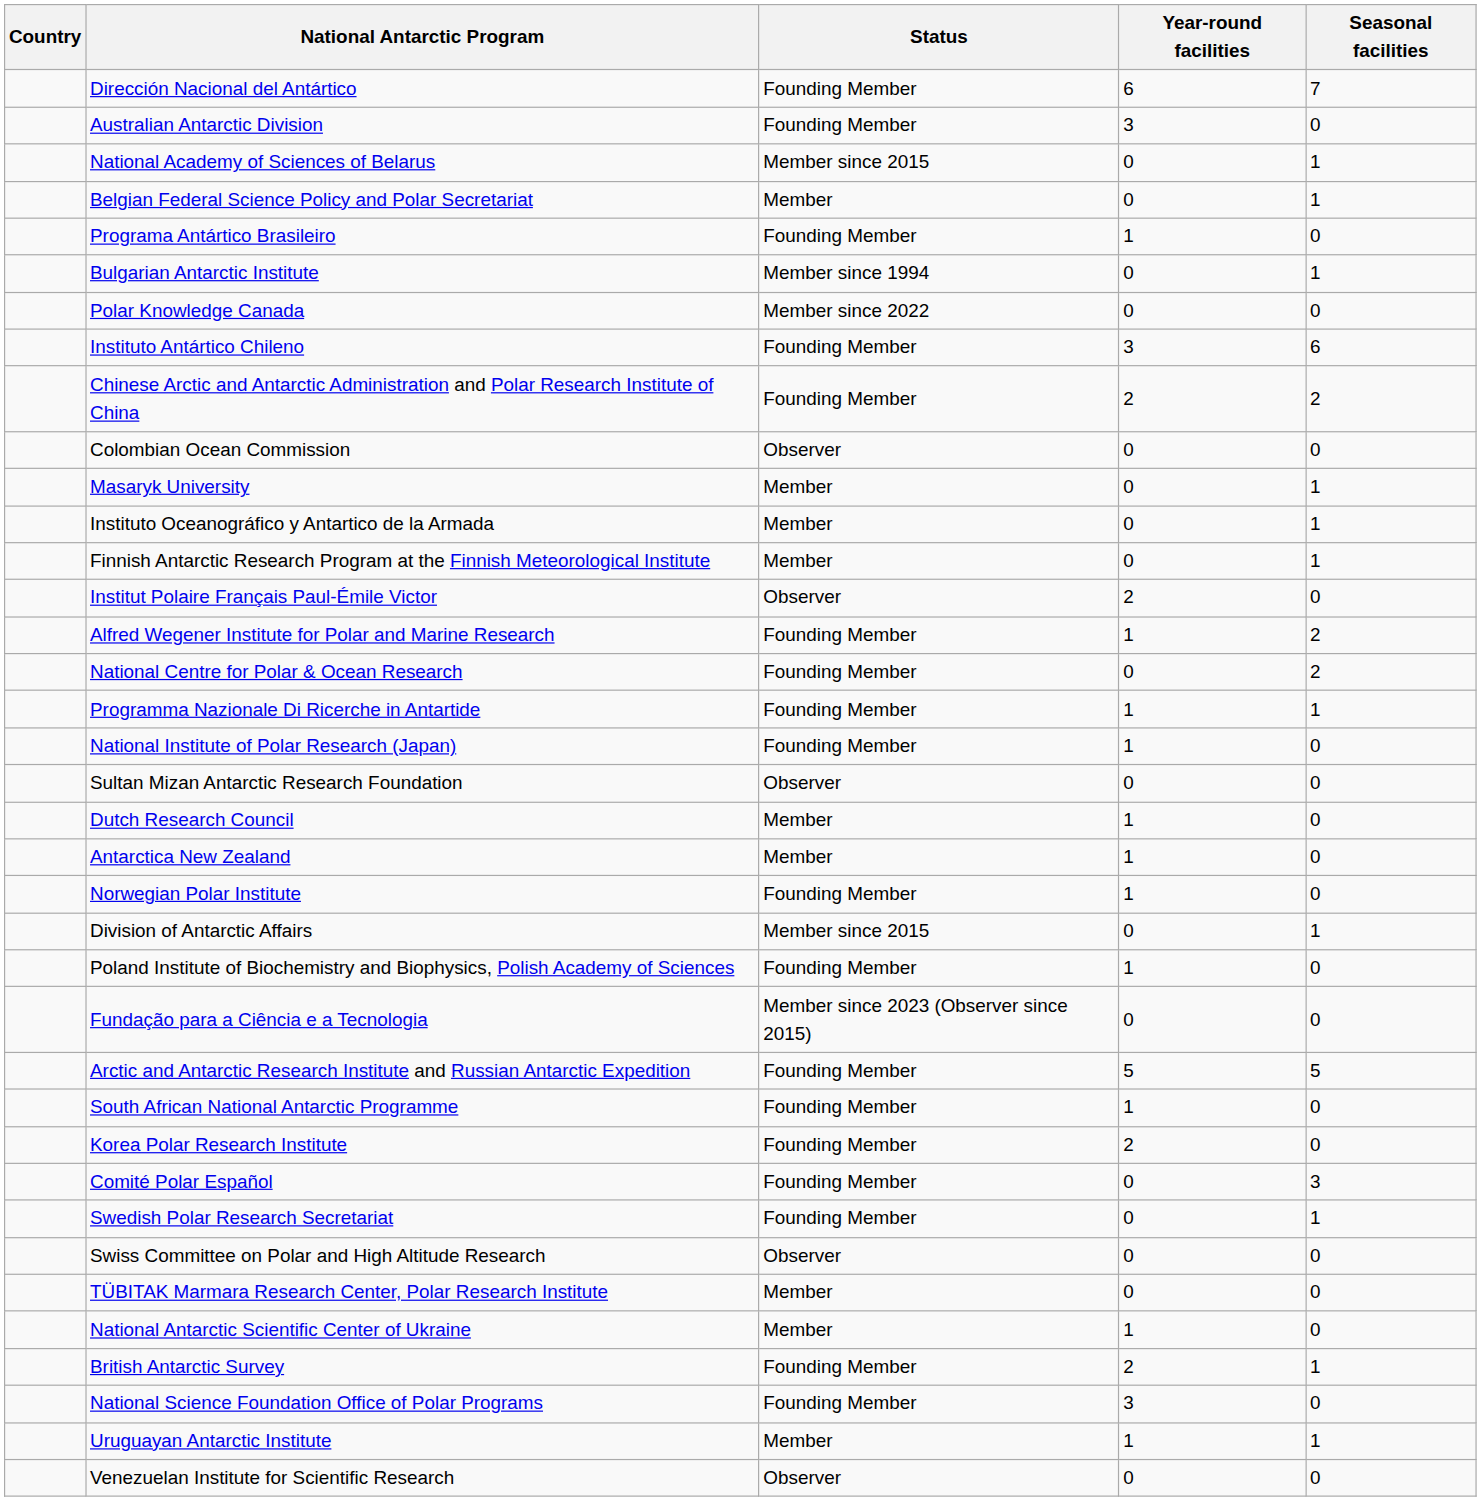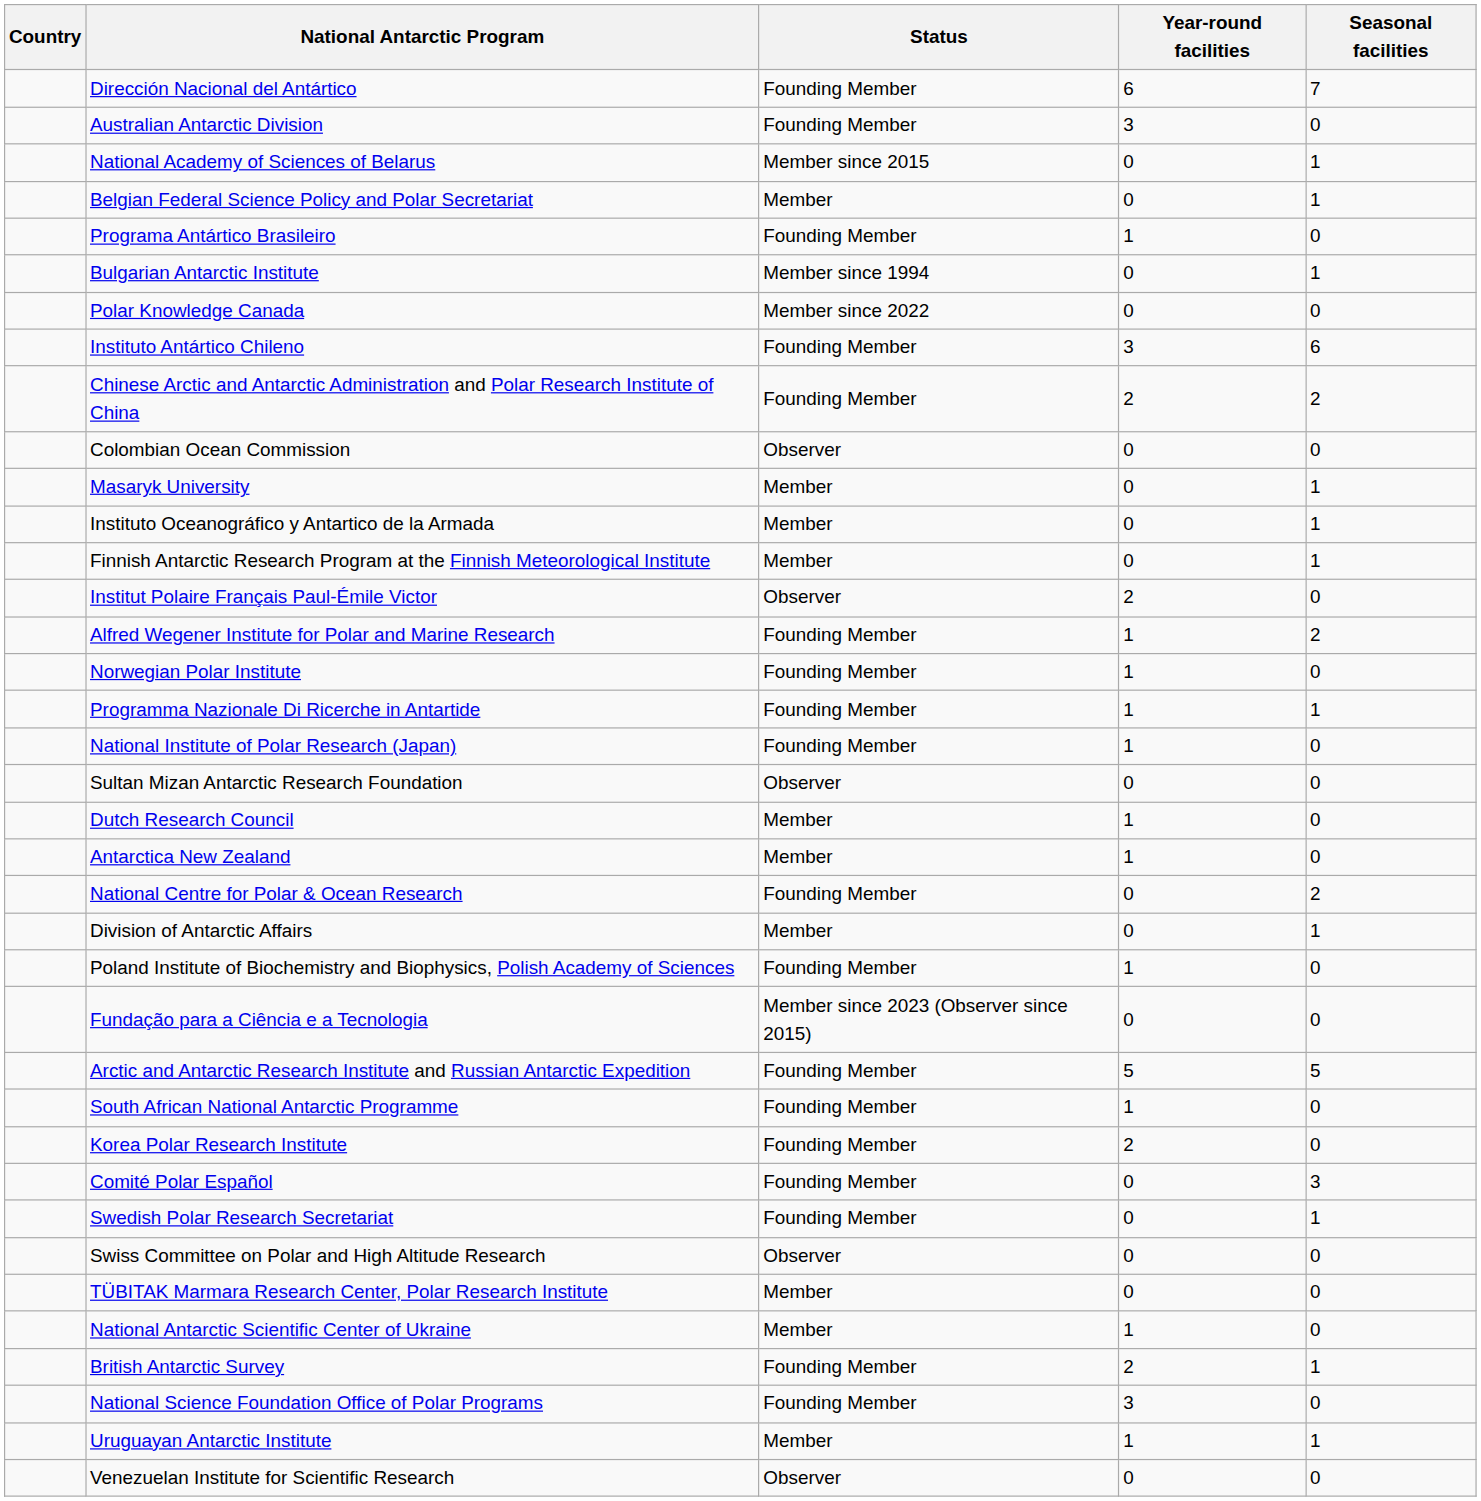rows swapped: National Centre for Polar & Ocean Research <-> Norwegian Polar Institute
Division of Antarctic Affairs | Status: Member since 2015 -> Member
